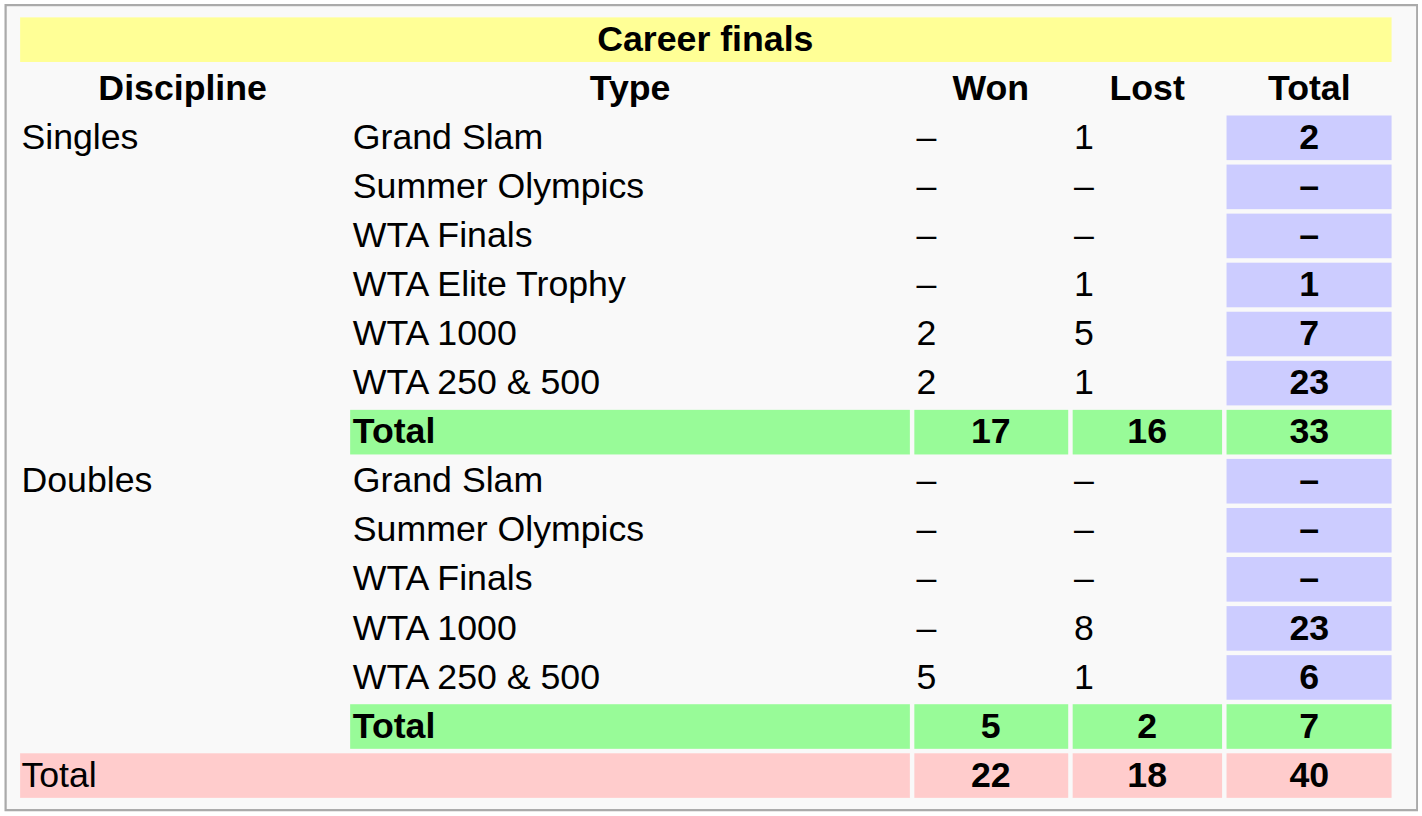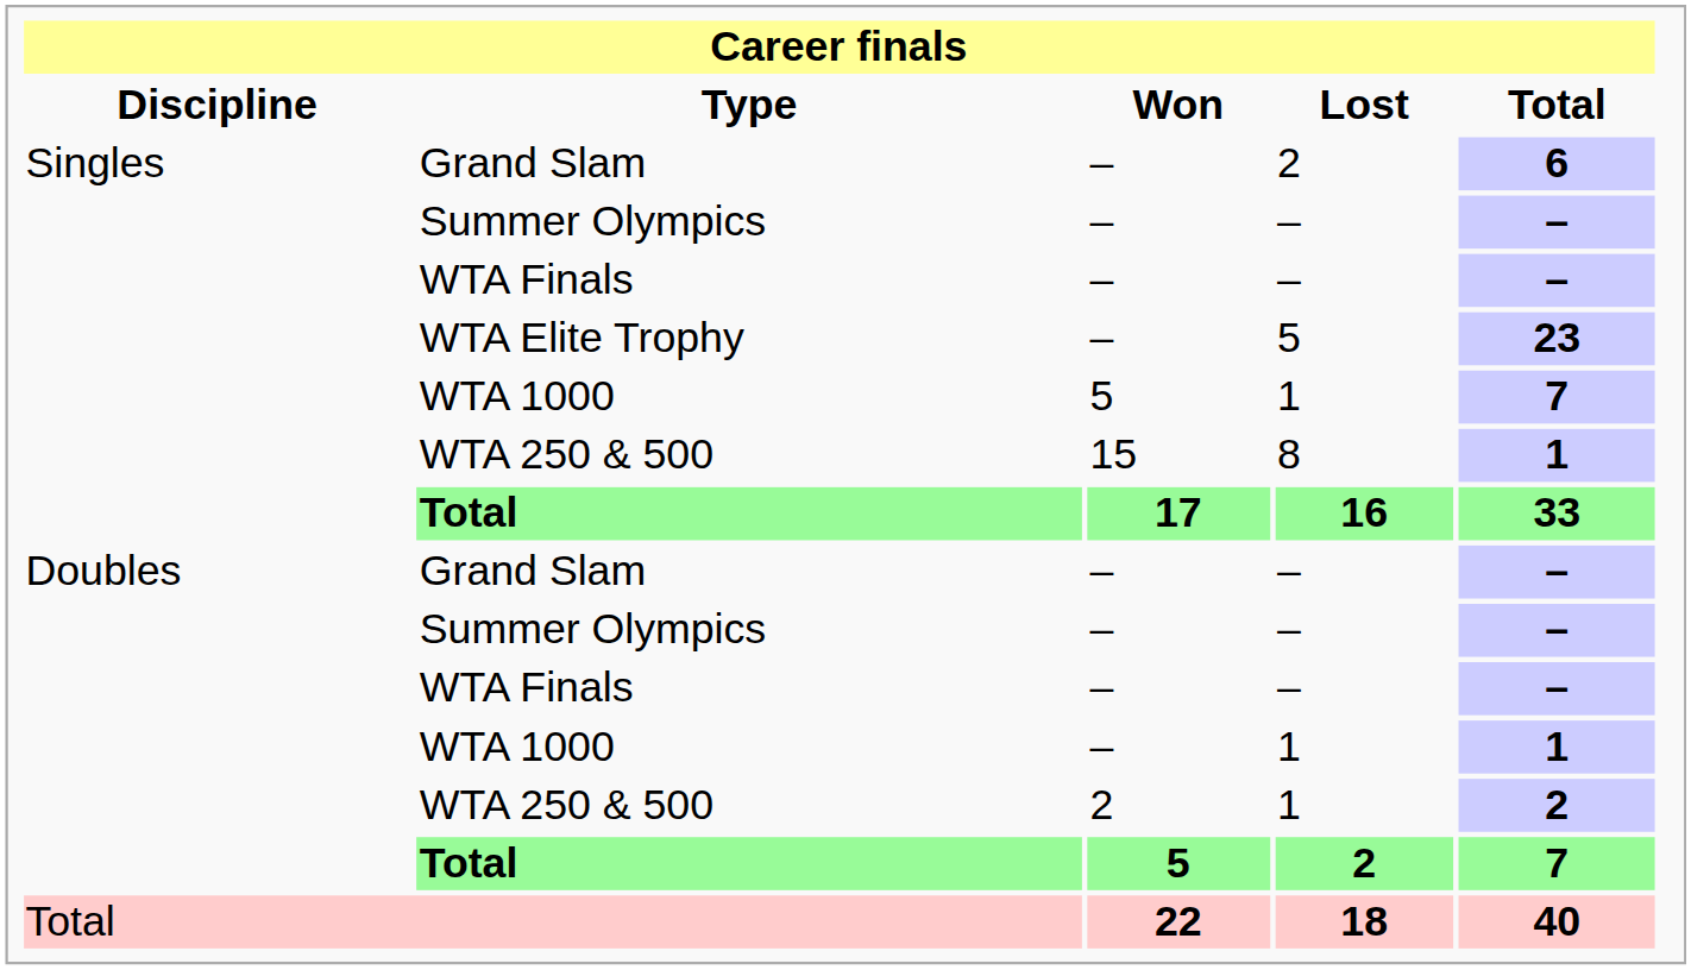Singles / Grand Slam | Career finals / Lost: 1 -> 2
Singles / Grand Slam | Career finals / Total: 2 -> 6
WTA Elite Trophy | Career finals / Lost: 1 -> 5
WTA Elite Trophy | Career finals / Total: 1 -> 23
Singles / WTA 1000 | Career finals / Won: 2 -> 5
Singles / WTA 1000 | Career finals / Lost: 5 -> 1
Singles / WTA 250 & 500 | Career finals / Won: 2 -> 15
Singles / WTA 250 & 500 | Career finals / Lost: 1 -> 8
Singles / WTA 250 & 500 | Career finals / Total: 23 -> 1
Doubles / WTA 1000 | Career finals / Lost: 8 -> 1
Doubles / WTA 1000 | Career finals / Total: 23 -> 1
Doubles / WTA 250 & 500 | Career finals / Won: 5 -> 2
Doubles / WTA 250 & 500 | Career finals / Total: 6 -> 2
